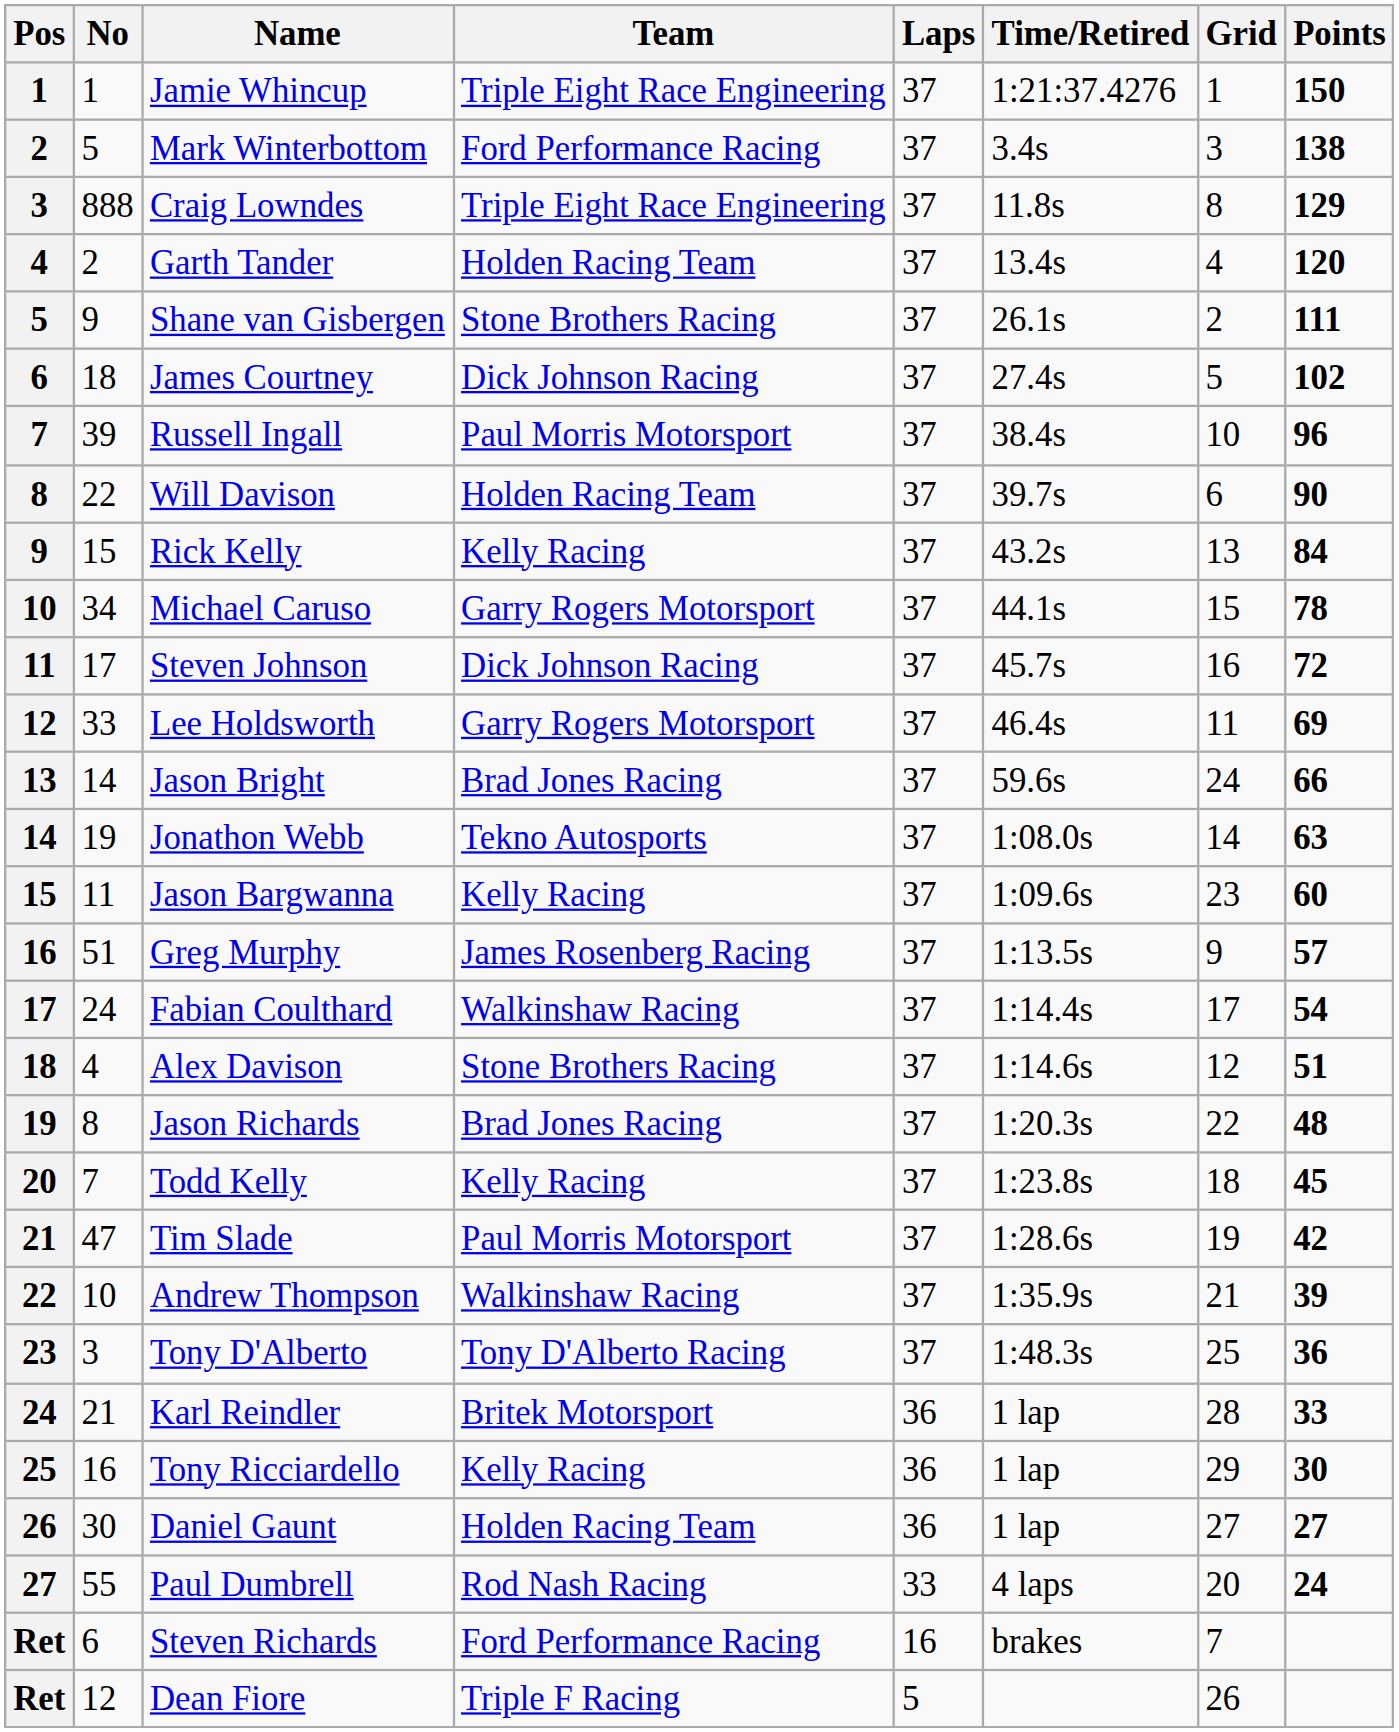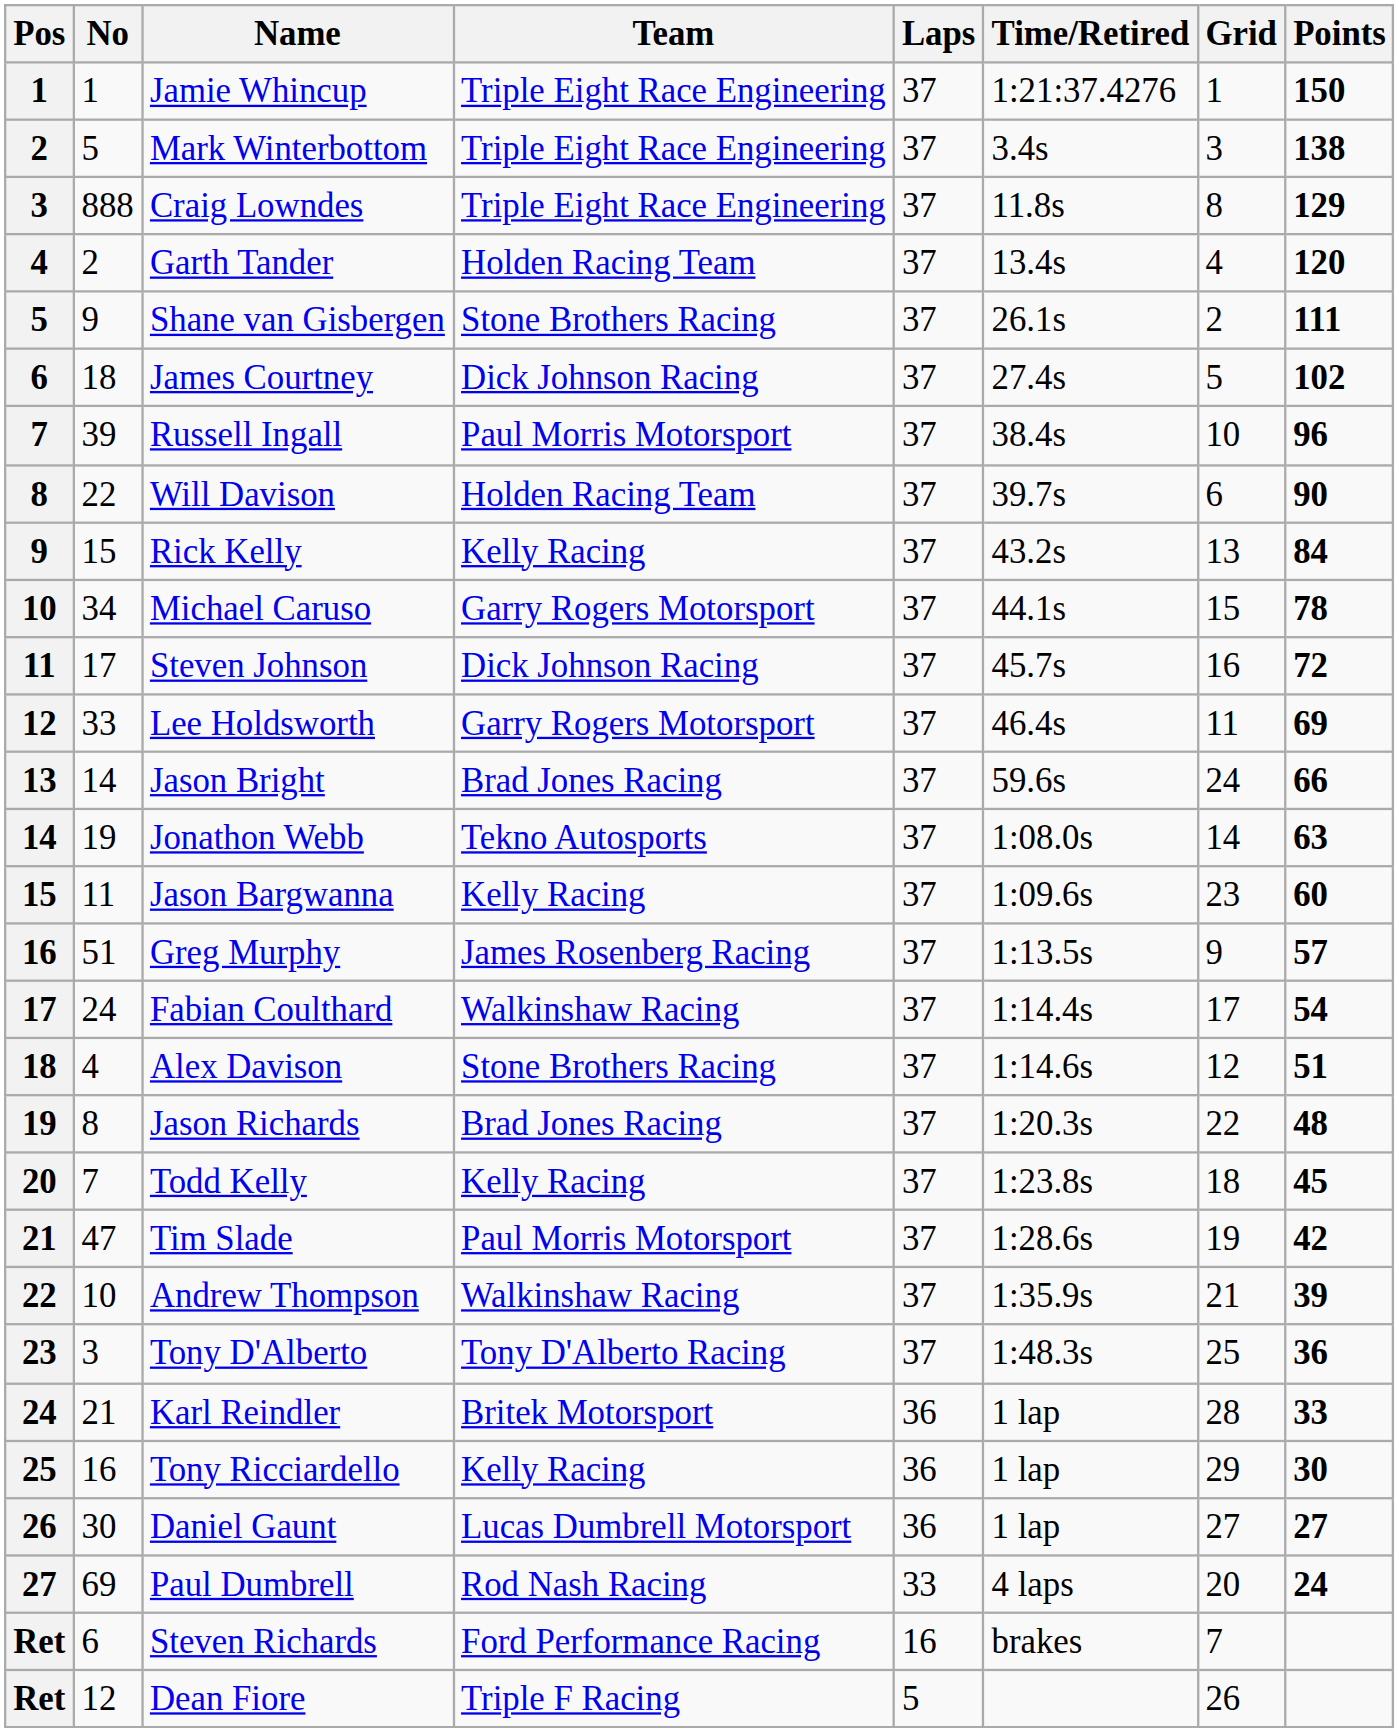Mark Winterbottom | Team: Ford Performance Racing -> Triple Eight Race Engineering
Daniel Gaunt | Team: Holden Racing Team -> Lucas Dumbrell Motorsport
Paul Dumbrell | No: 55 -> 69
